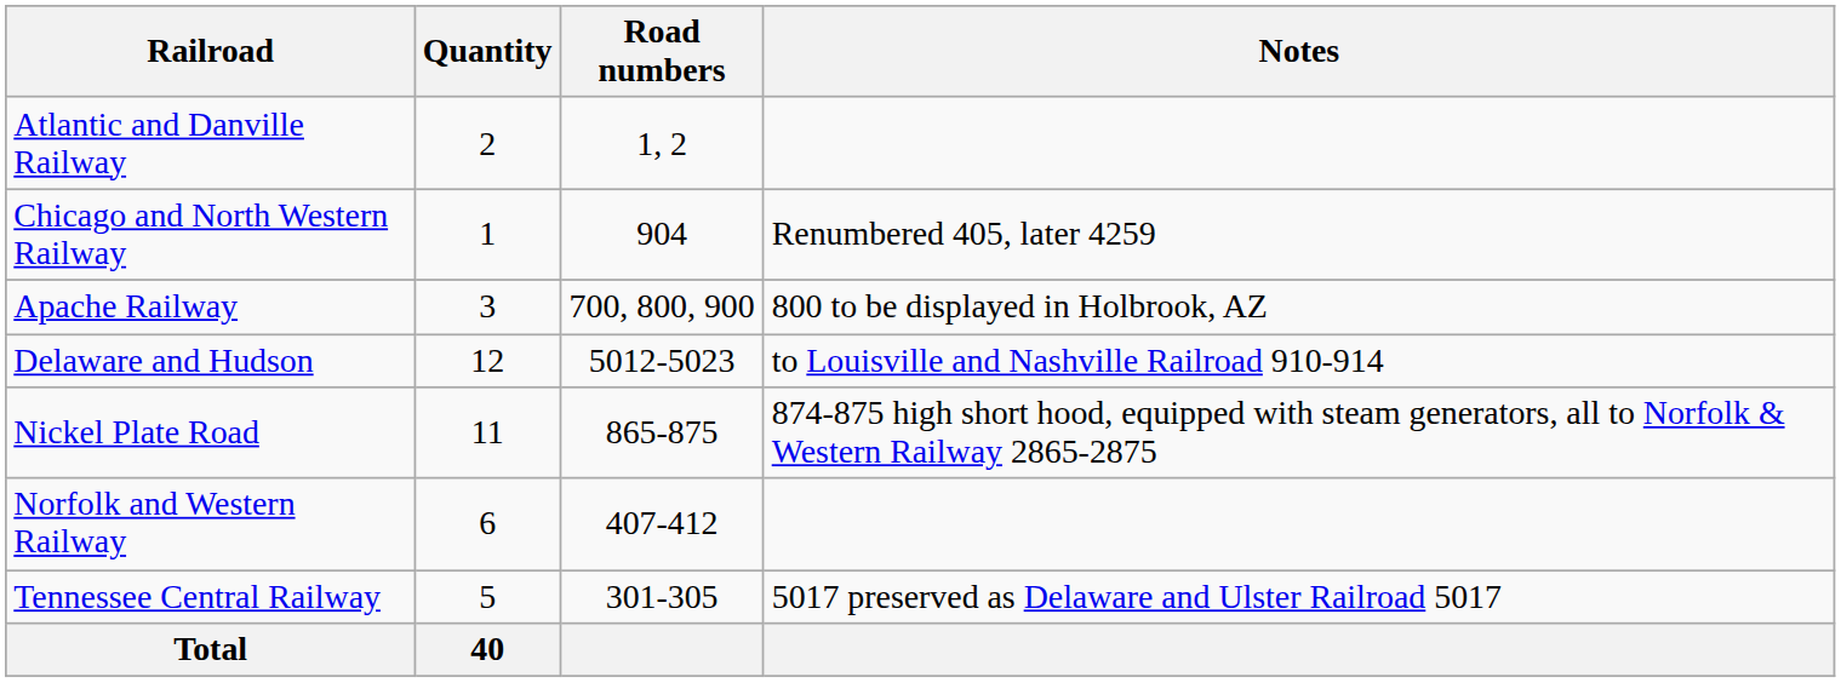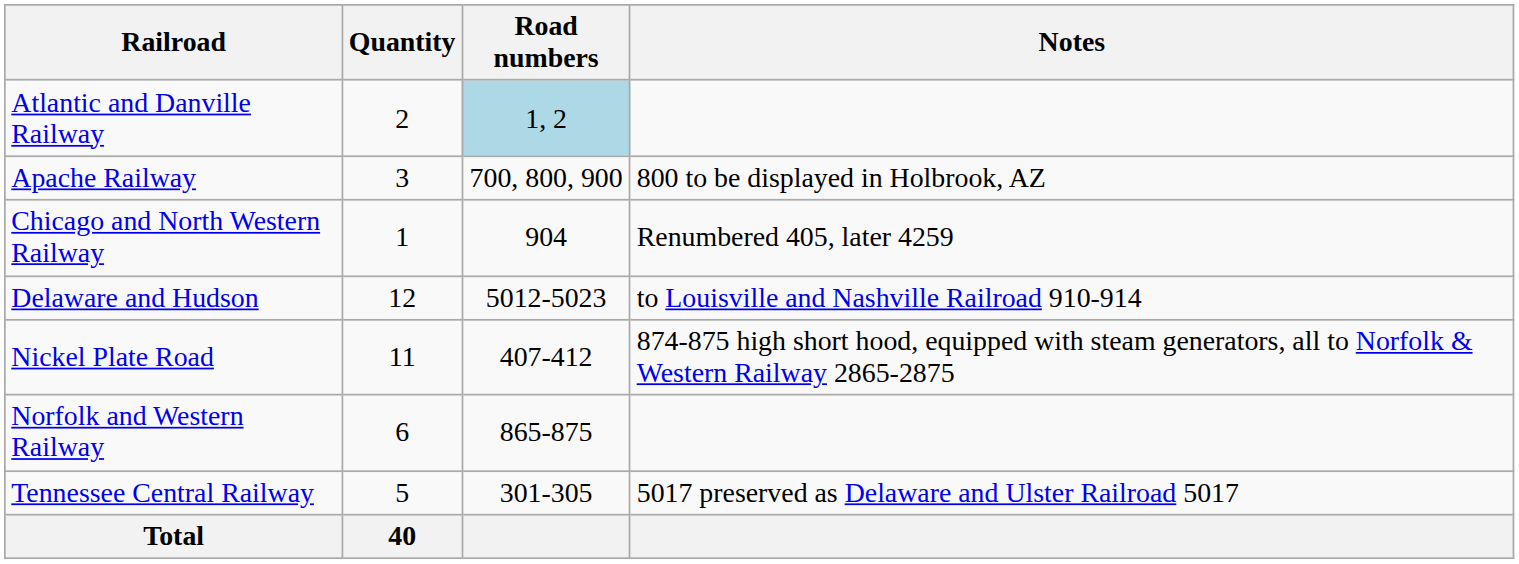Atlantic and Danville Railway | Road numbers: no background -> lightblue background
rows swapped: Apache Railway <-> Chicago and North Western Railway
Nickel Plate Road | Road numbers: 865-875 -> 407-412
Norfolk and Western Railway | Road numbers: 407-412 -> 865-875
